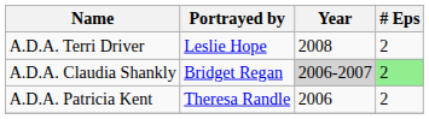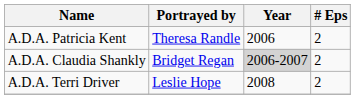rows swapped: A.D.A. Patricia Kent <-> A.D.A. Terri Driver
A.D.A. Claudia Shankly | # Eps: lightgreen background -> no background
